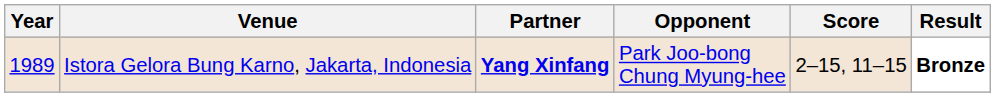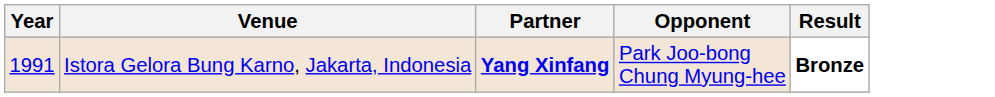- column: Score | 2–15, 11–15
Istora Gelora Bung Karno, Jakarta, Indonesia | Year: 1989 -> 1991
